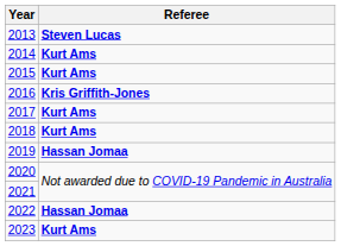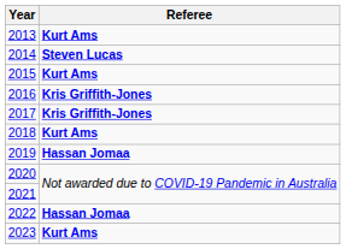2013 | Referee: Steven Lucas -> Kurt Ams
2014 | Referee: Kurt Ams -> Steven Lucas
2017 | Referee: Kurt Ams -> Kris Griffith-Jones
